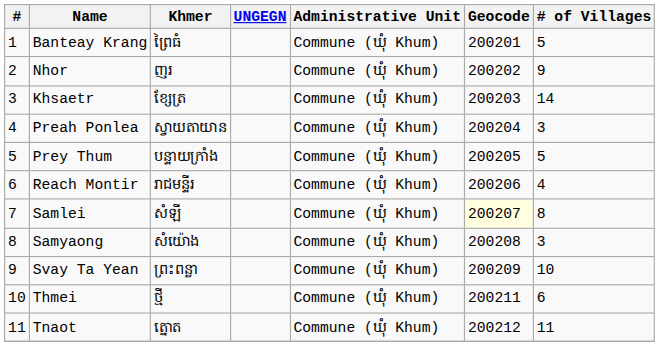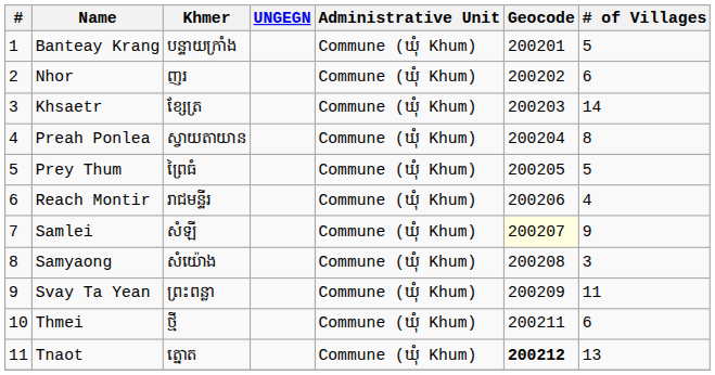Banteay Krang | Khmer: ព្រៃធំ -> បន្ទាយក្រាំង
Nhor | # of Villages: 9 -> 6
Preah Ponlea | # of Villages: 3 -> 8
Prey Thum | Khmer: បន្ទាយក្រាំង -> ព្រៃធំ
Samlei | # of Villages: 8 -> 9
Svay Ta Yean | # of Villages: 10 -> 11
Tnaot | Geocode: normal -> bold
Tnaot | # of Villages: 11 -> 13
